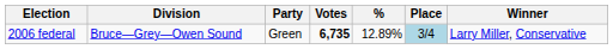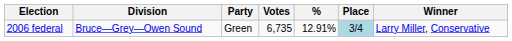2006 federal | Votes: bold -> normal
2006 federal | %: 12.89% -> 12.91%
